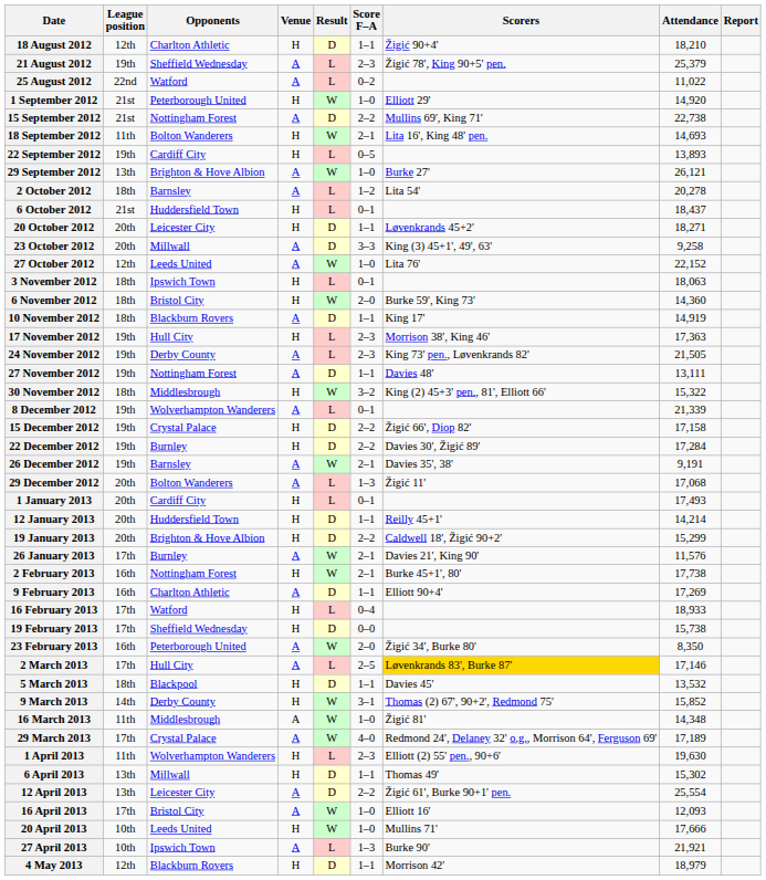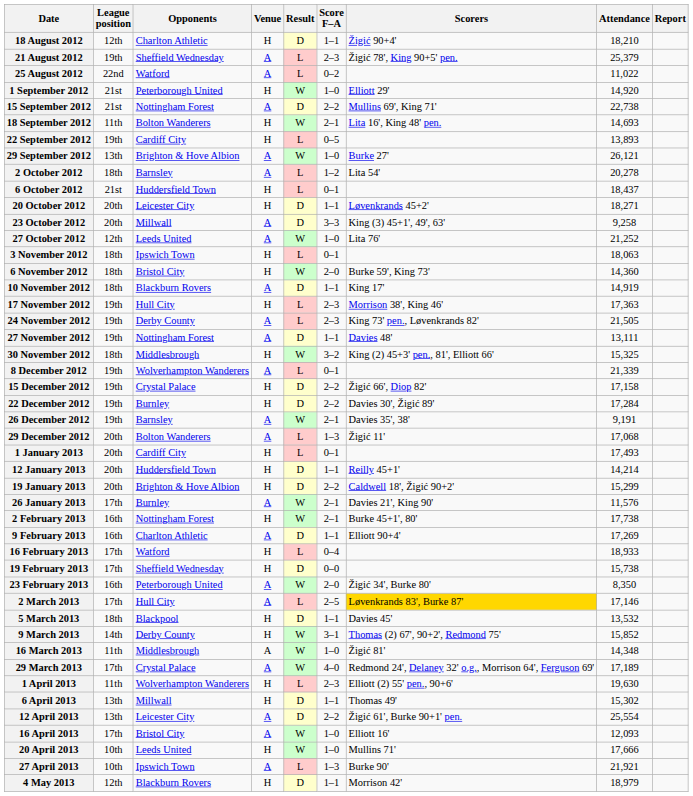27 October 2012 | Attendance: 22,152 -> 21,252
30 November 2012 | Attendance: 15,322 -> 15,325
